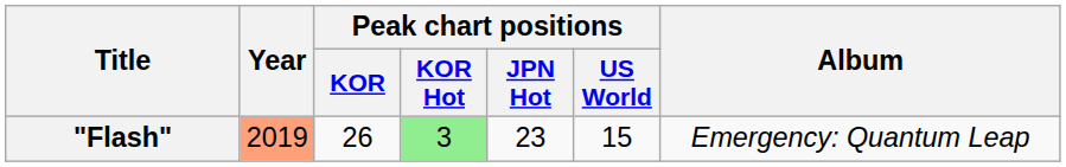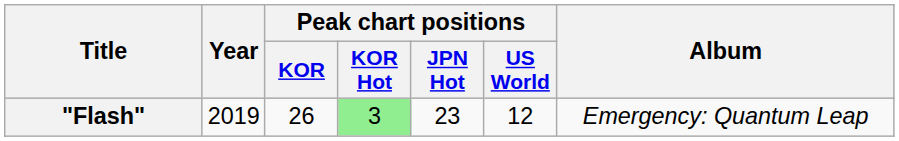"Flash" | Year: lightsalmon background -> no background
"Flash" | Peak chart positions / US World: 15 -> 12
